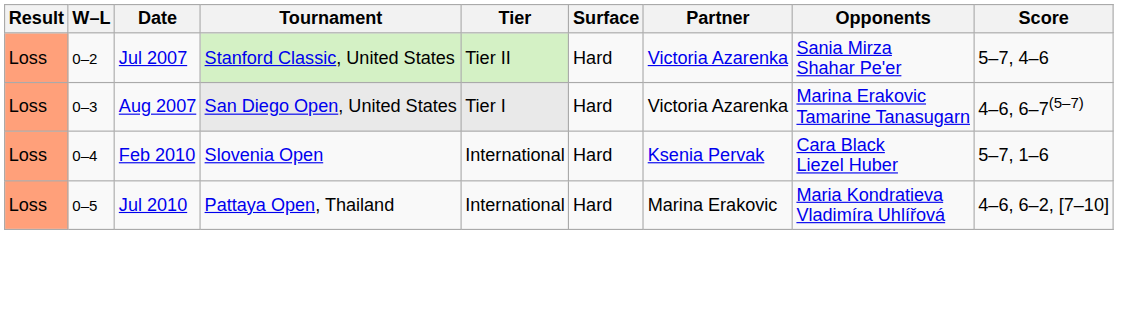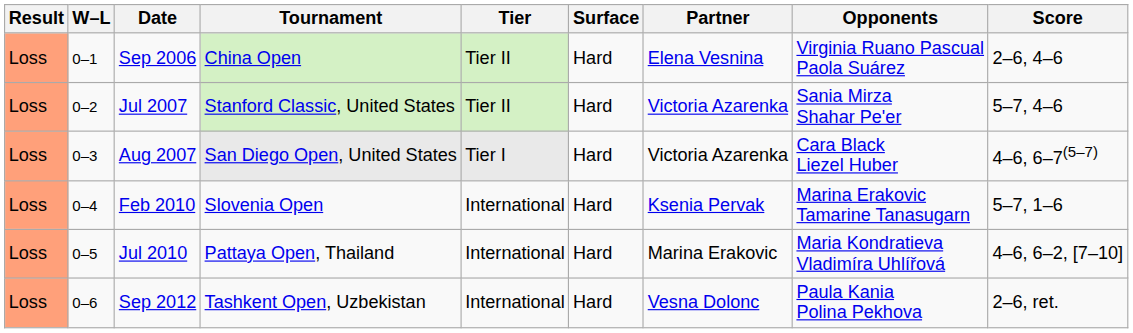+ row: Loss | 0–1 | Sep 2006 | China Open | Tier II | Hard | Elena Vesnina | Virginia Ruano Pascual Paola Suárez | 2–6, 4–6
Aug 2007 | Opponents: Marina Erakovic Tamarine Tanasugarn -> Cara Black Liezel Huber
Feb 2010 | Opponents: Cara Black Liezel Huber -> Marina Erakovic Tamarine Tanasugarn
+ row: Loss | 0–6 | Sep 2012 | Tashkent Open, Uzbekistan | International | Hard | Vesna Dolonc | Paula Kania Polina Pekhova | 2–6, ret.
